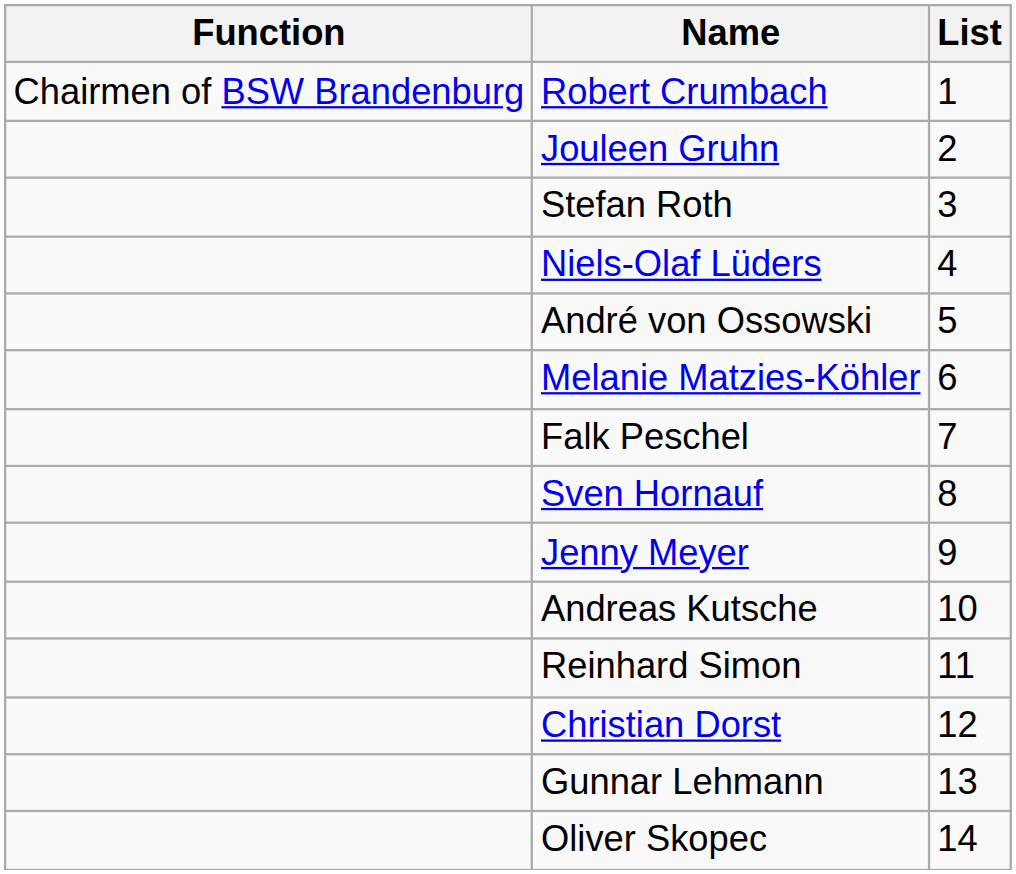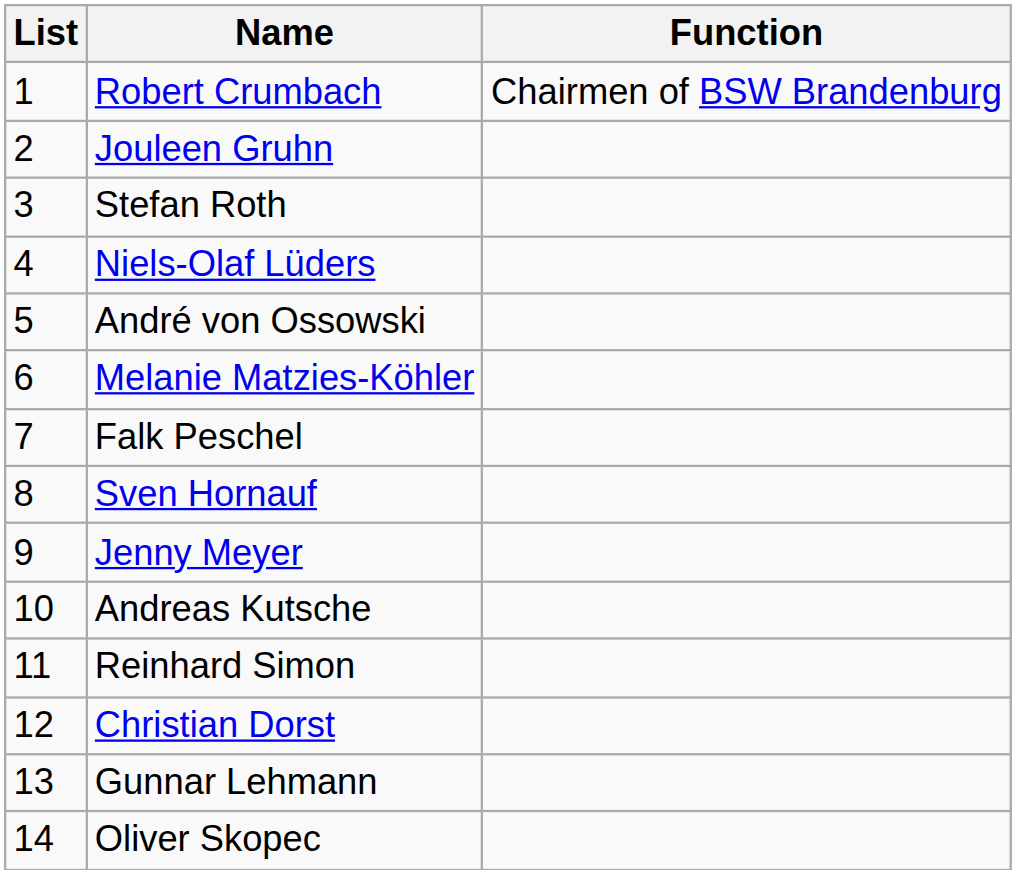columns swapped: List <-> Function
